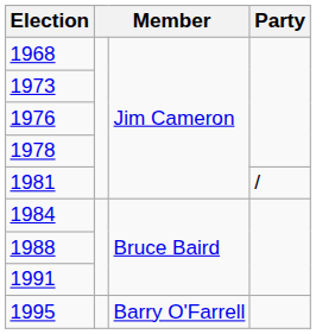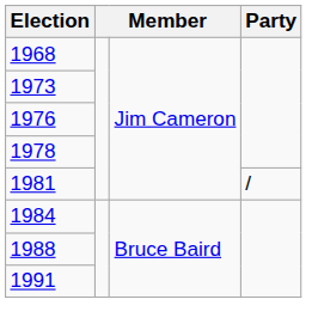- row: 1995 | Barry O'Farrell
